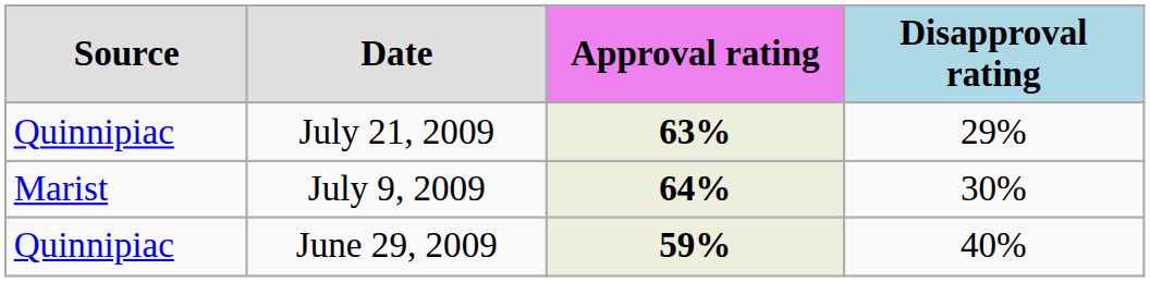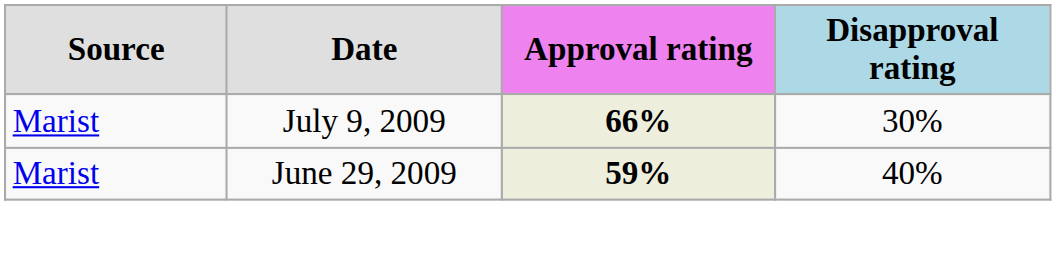- row: Quinnipiac | July 21, 2009 | 63% | 29%
July 9, 2009 | Approval rating: 64% -> 66%
June 29, 2009 | Source: Quinnipiac -> Marist
